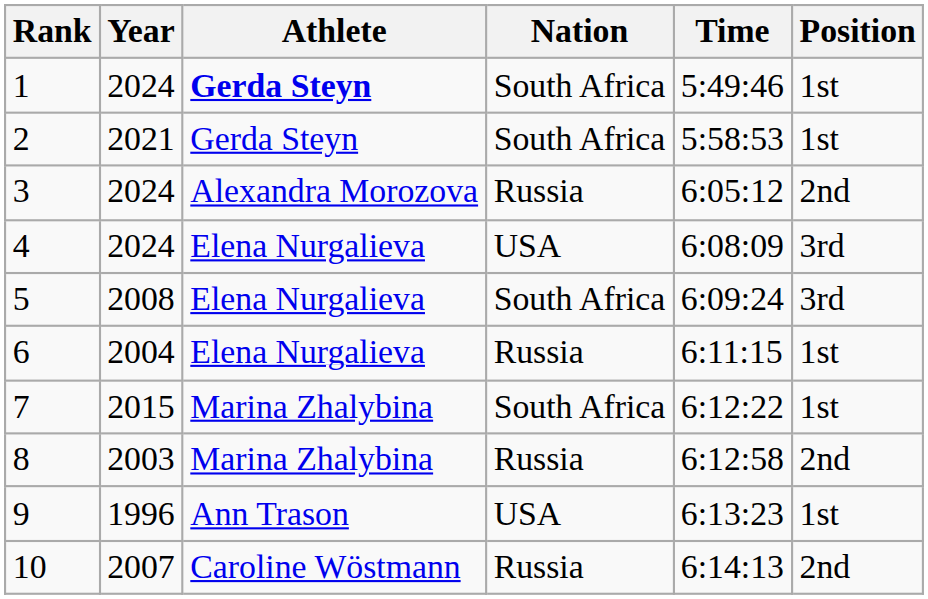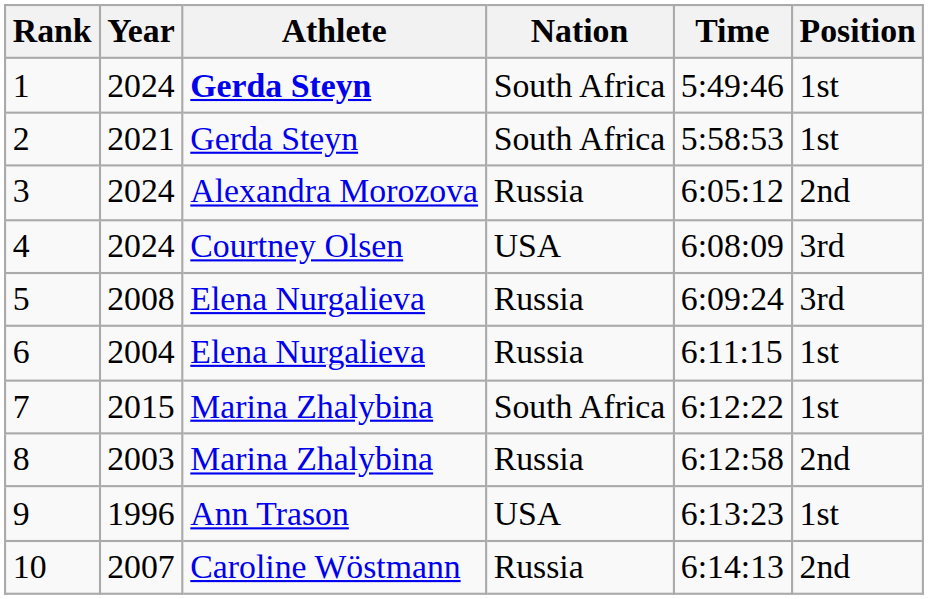4 | Athlete: Elena Nurgalieva -> Courtney Olsen
5 | Nation: South Africa -> Russia
